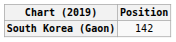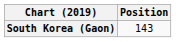South Korea (Gaon) | Position: 142 -> 143
